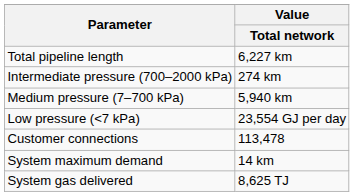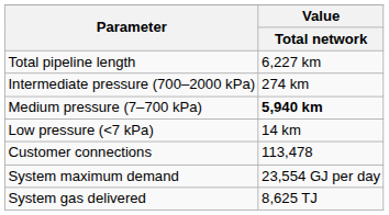Medium pressure (7–700 kPa) | Value / Total network: normal -> bold
Low pressure (<7 kPa) | Value / Total network: 23,554 GJ per day -> 14 km
System maximum demand | Value / Total network: 14 km -> 23,554 GJ per day
